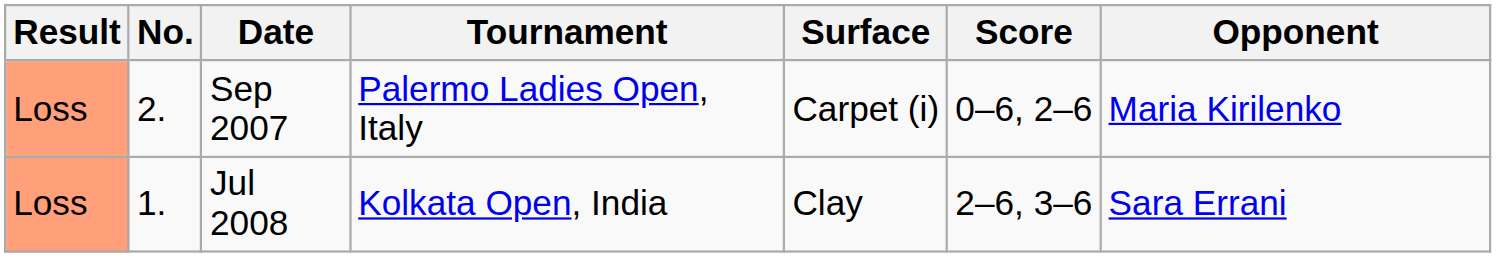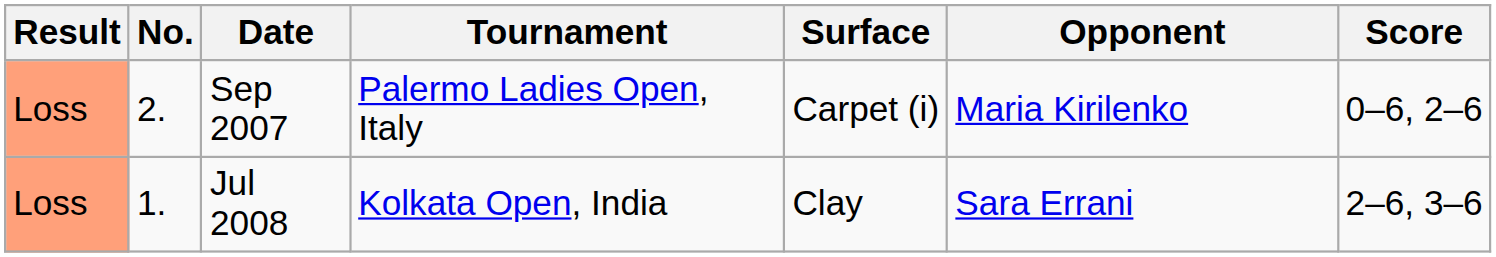columns swapped: Opponent <-> Score
